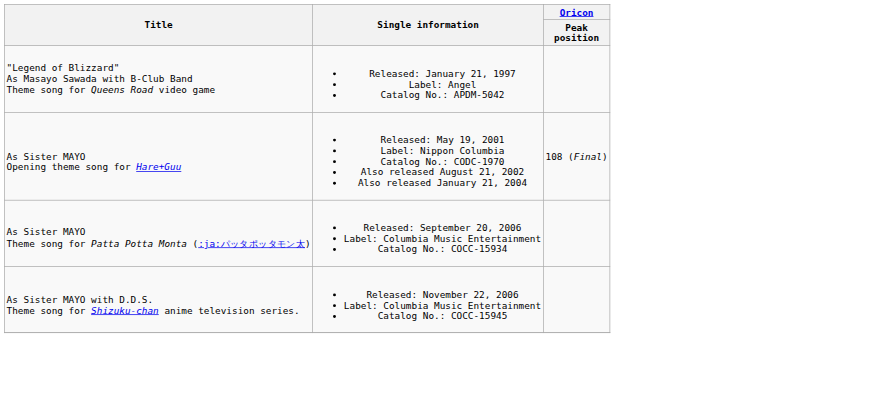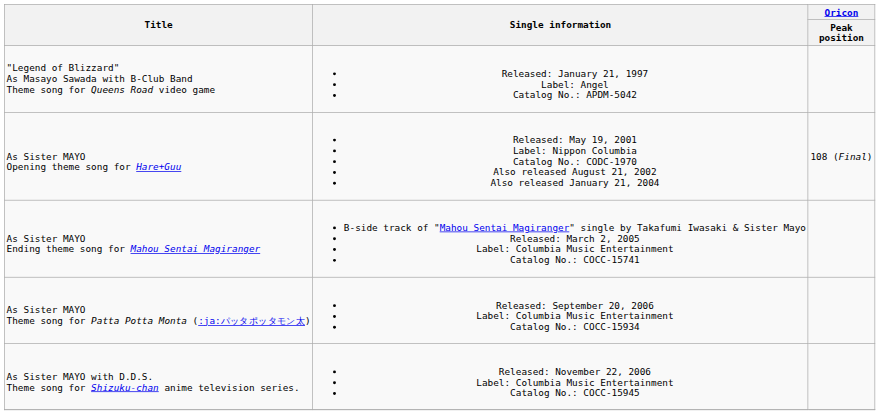+ row: As Sister MAYO Ending theme song for Mahou Sentai Magiranger | B-side track of "Mahou Sentai Magiranger" single by Takafumi Iwasaki & Sister Mayo Released: March 2, 2005 Label: Columbia Music Entertainment Catalog No.: COCC-15741
